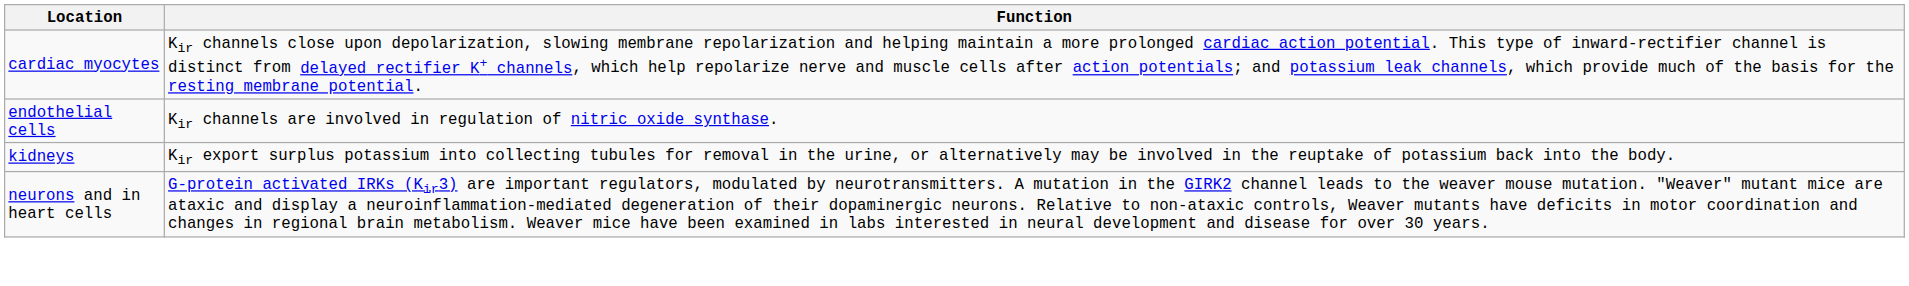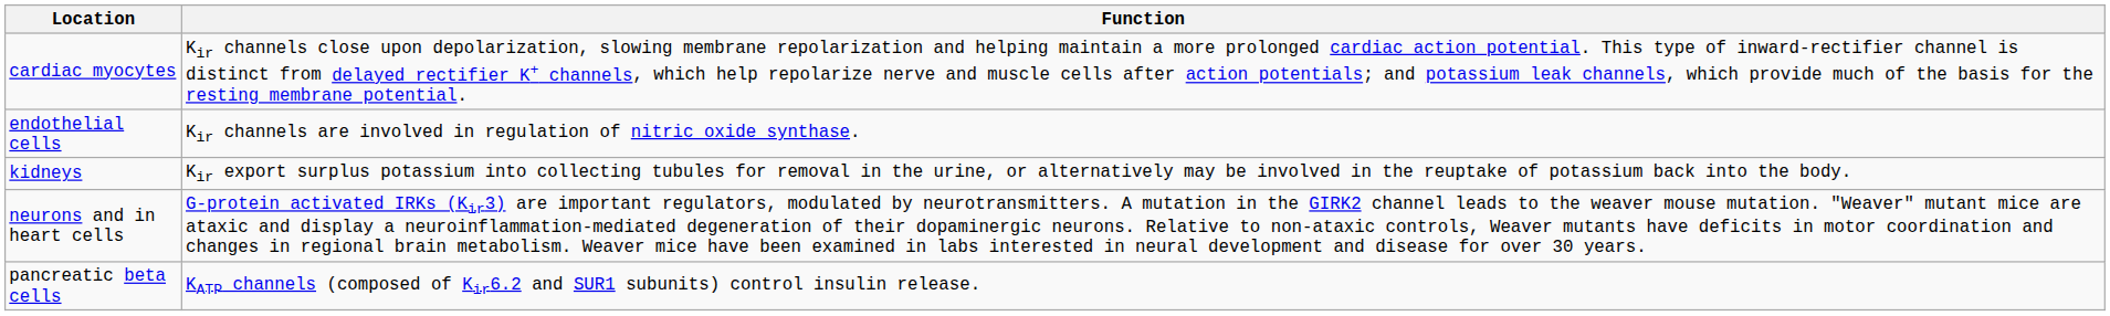+ row: pancreatic beta cells | KATP channels (composed of Kir6.2 and SUR1 subunits) control insulin release.
